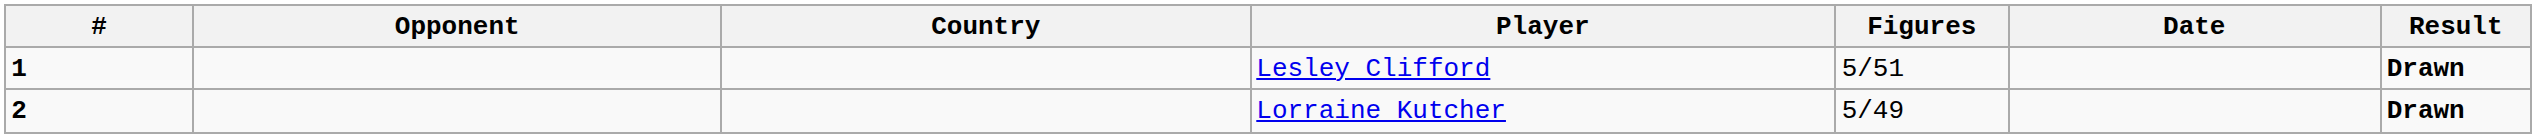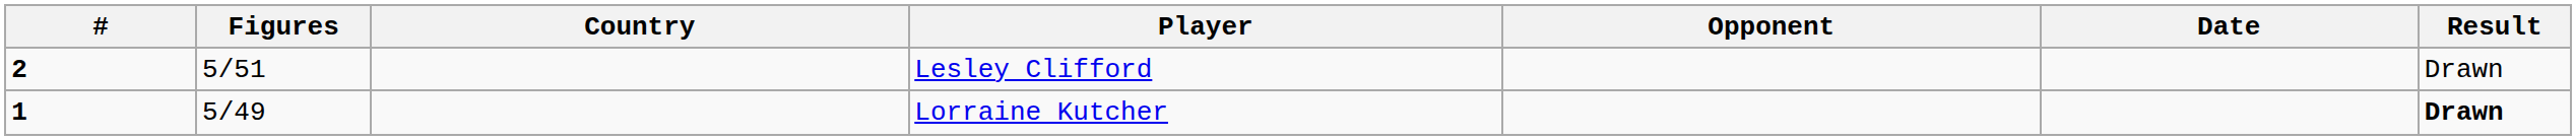columns swapped: Figures <-> Opponent
Lesley Clifford | #: 1 -> 2
Lesley Clifford | Result: bold -> normal
Lorraine Kutcher | #: 2 -> 1
